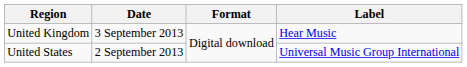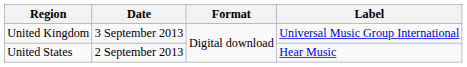United Kingdom | Label: Hear Music -> Universal Music Group International
United States | Label: Universal Music Group International -> Hear Music
